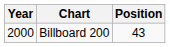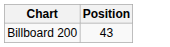- column: Year | 2000
